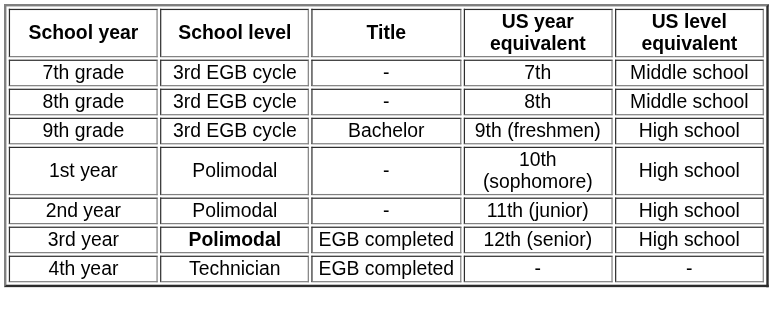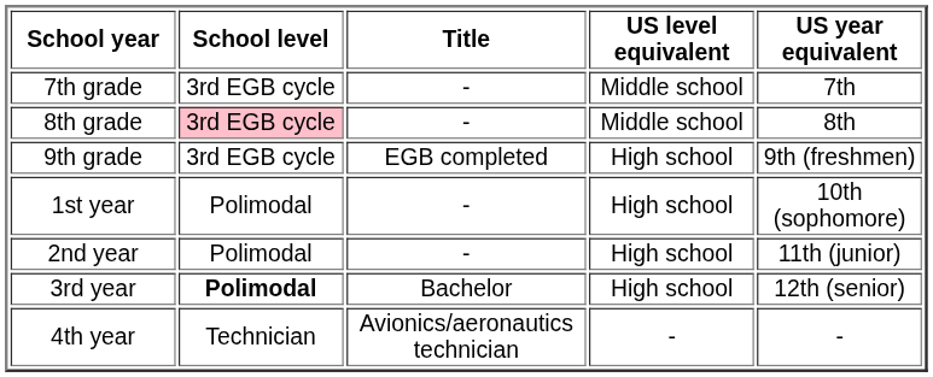columns swapped: US year equivalent <-> US level equivalent
8th grade | School level: no background -> pink background
9th grade | Title: Bachelor -> EGB completed
3rd year | Title: EGB completed -> Bachelor
4th year | Title: EGB completed -> Avionics/aeronautics technician
